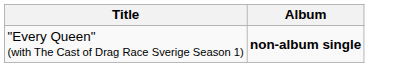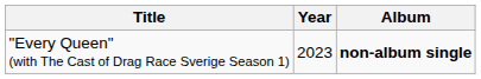+ column: Year | 2023
